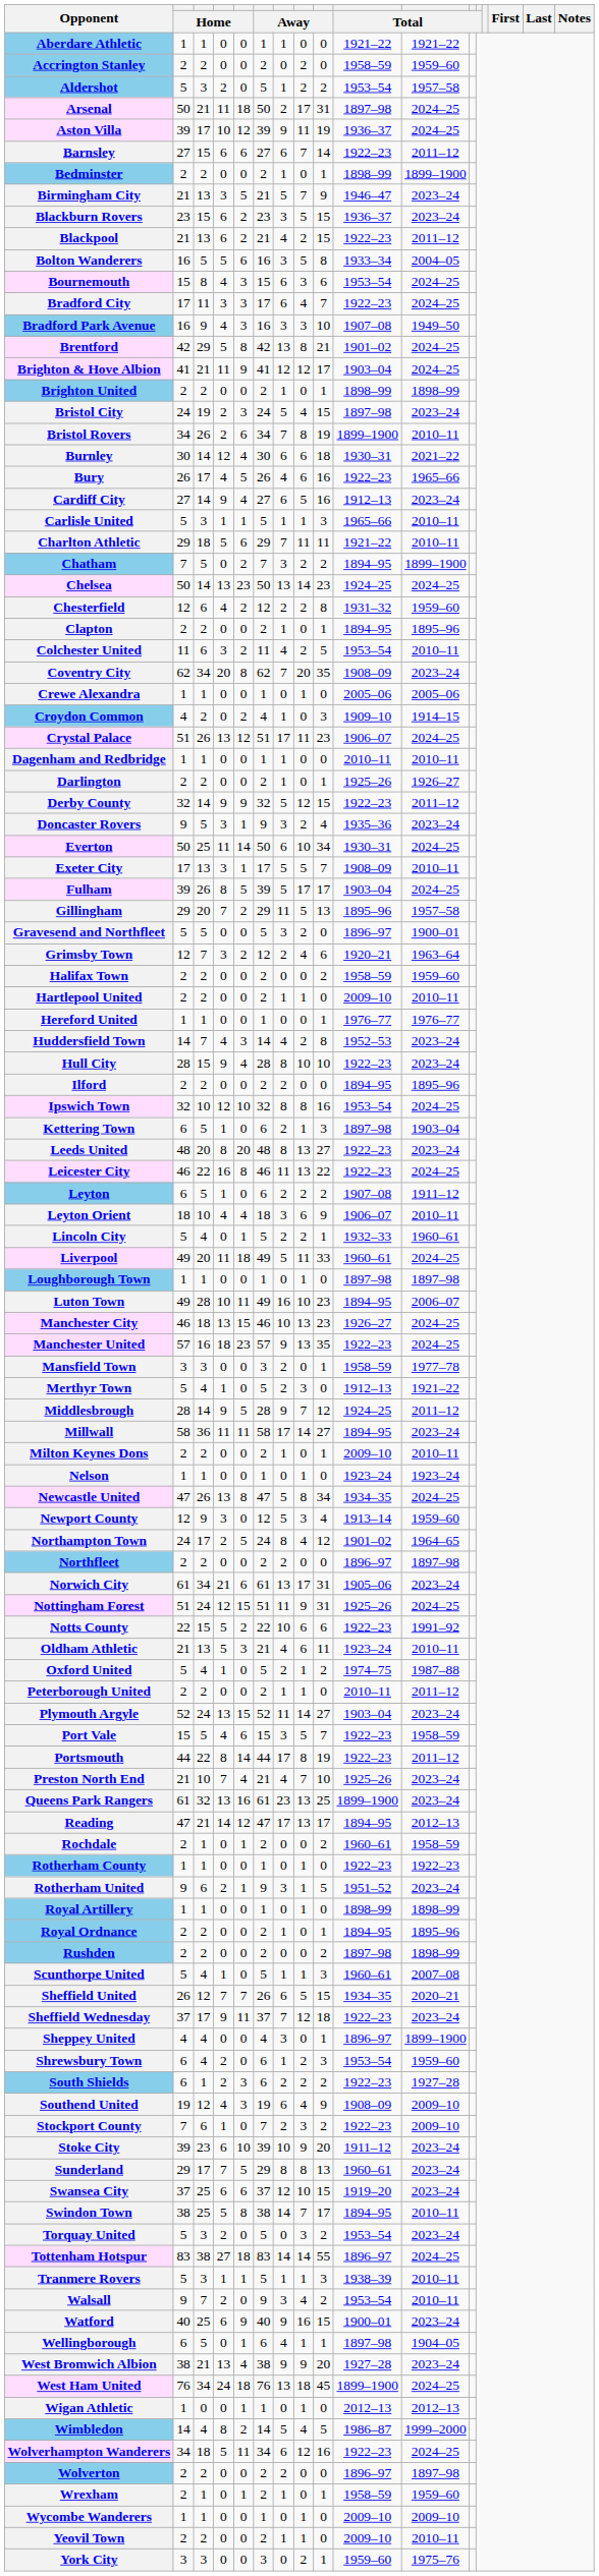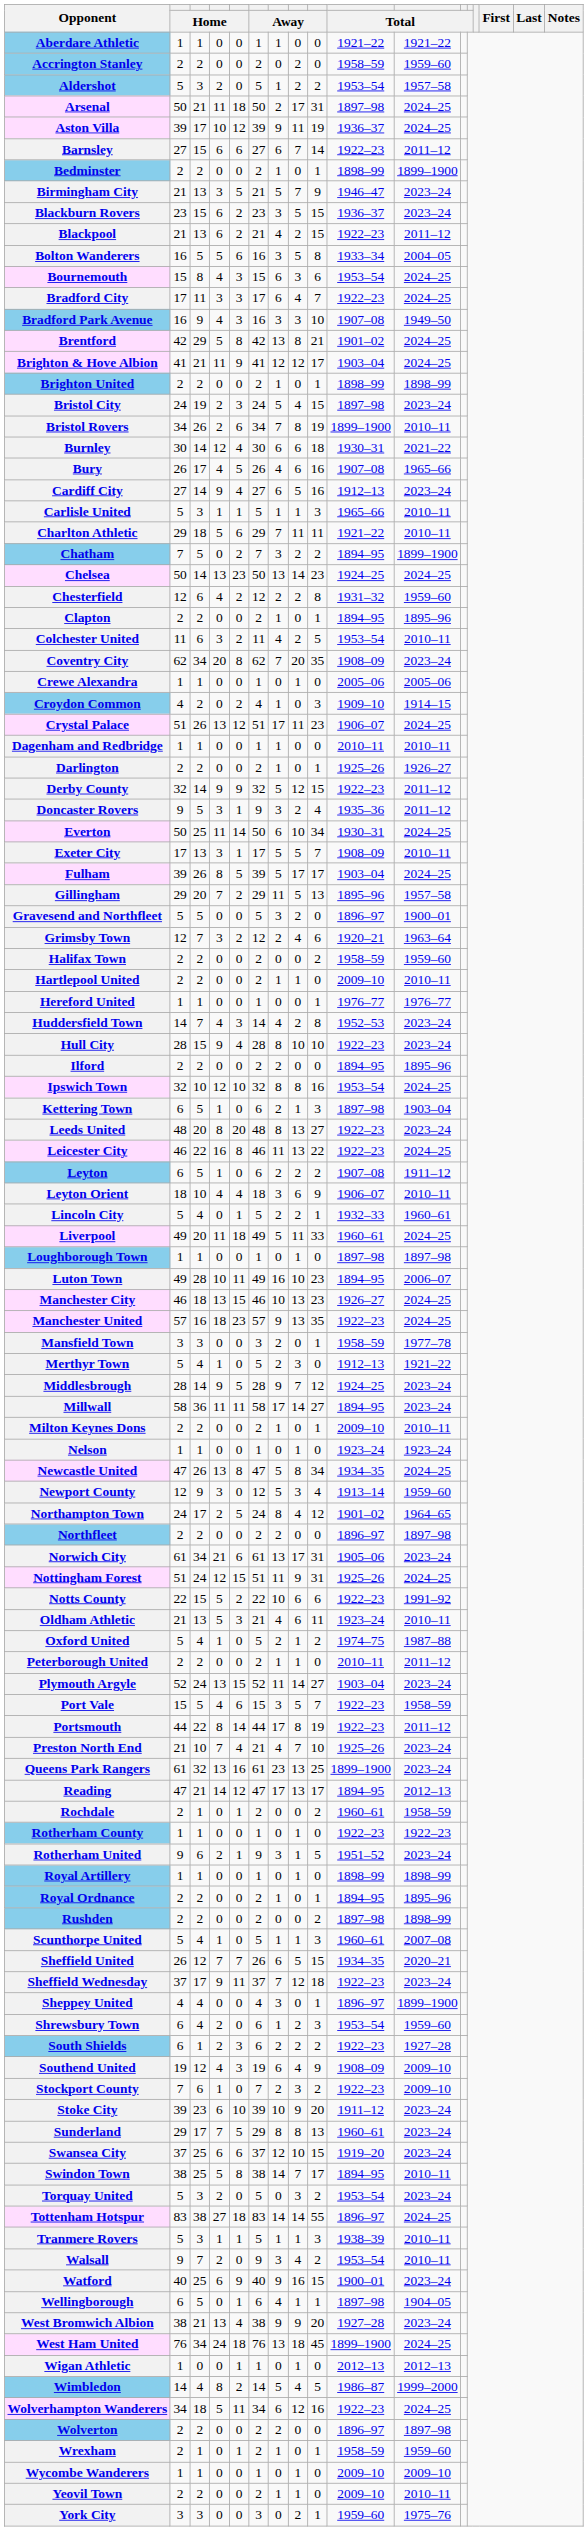Bury | column 10: 1922–23 -> 1907–08
Doncaster Rovers | column 11: 2023–24 -> 2011–12
Middlesbrough | column 11: 2011–12 -> 2023–24
